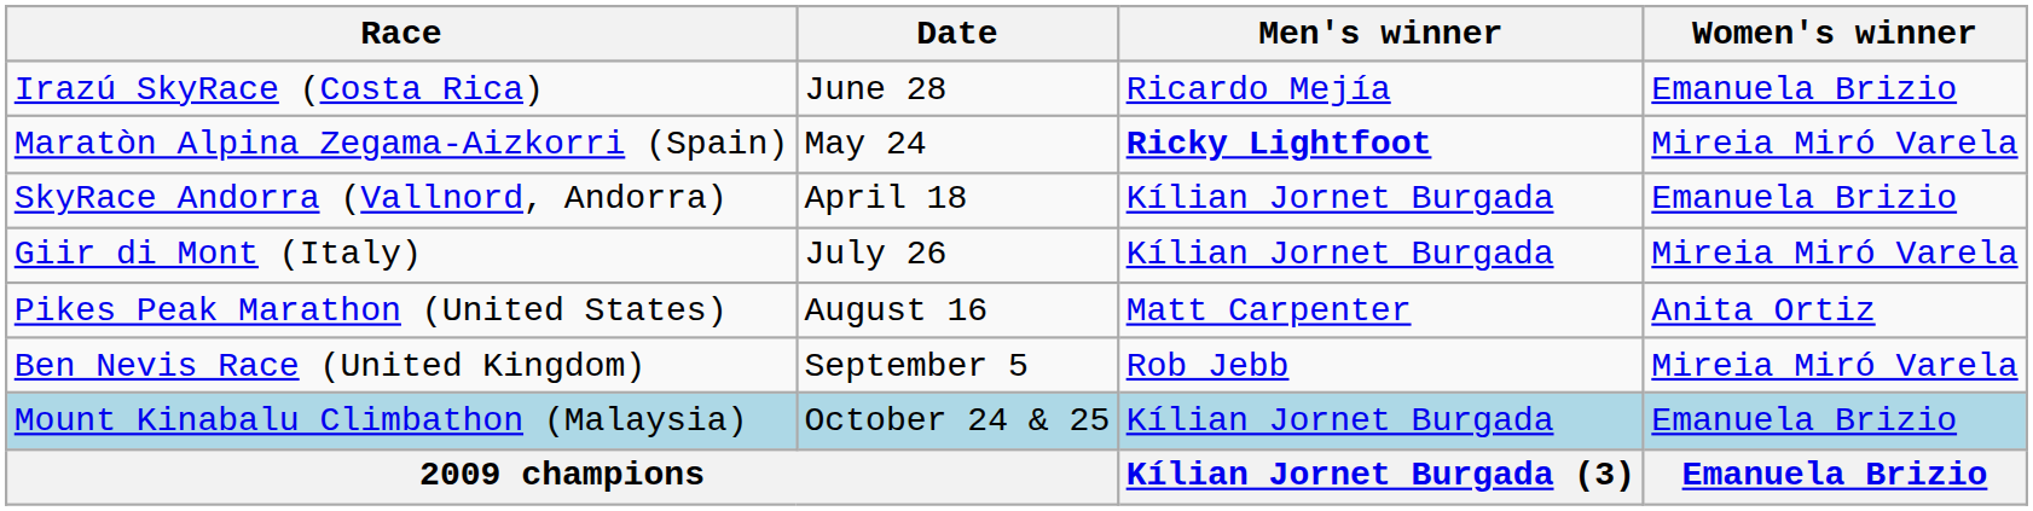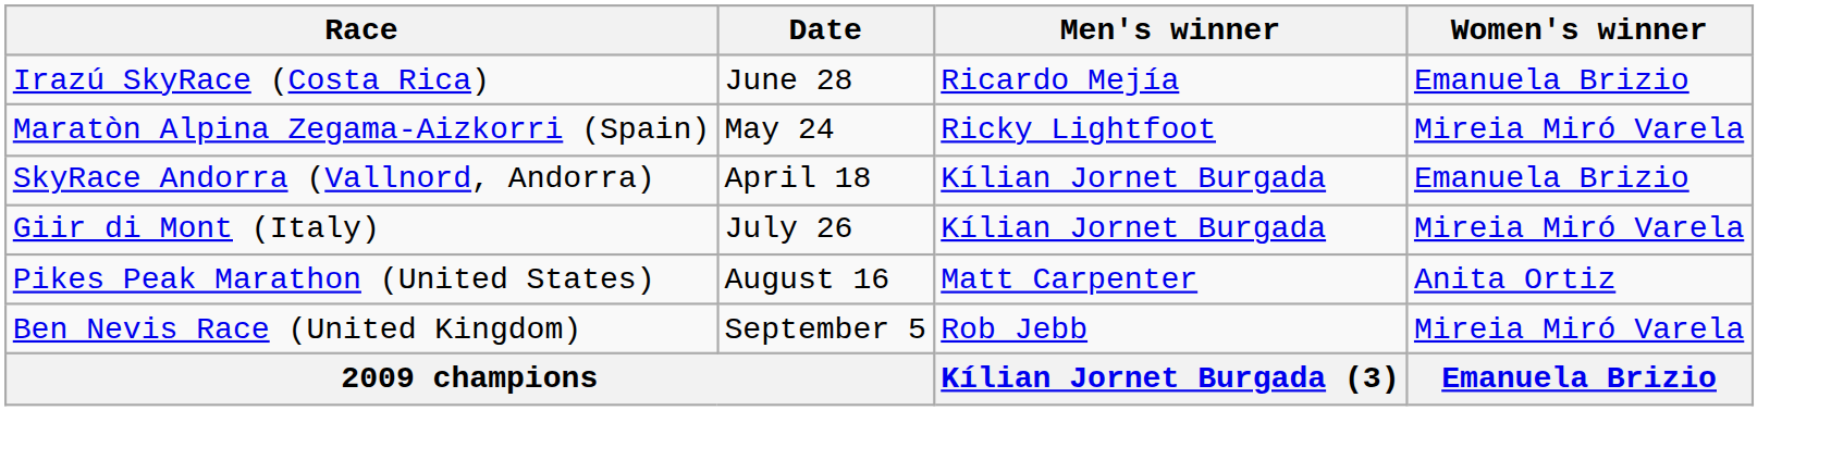Maratòn Alpina Zegama-Aizkorri (Spain) | Men's winner: bold -> normal
- row: Mount Kinabalu Climbathon (Malaysia) | October 24 & 25 | Kílian Jornet Burgada | Emanuela Brizio
